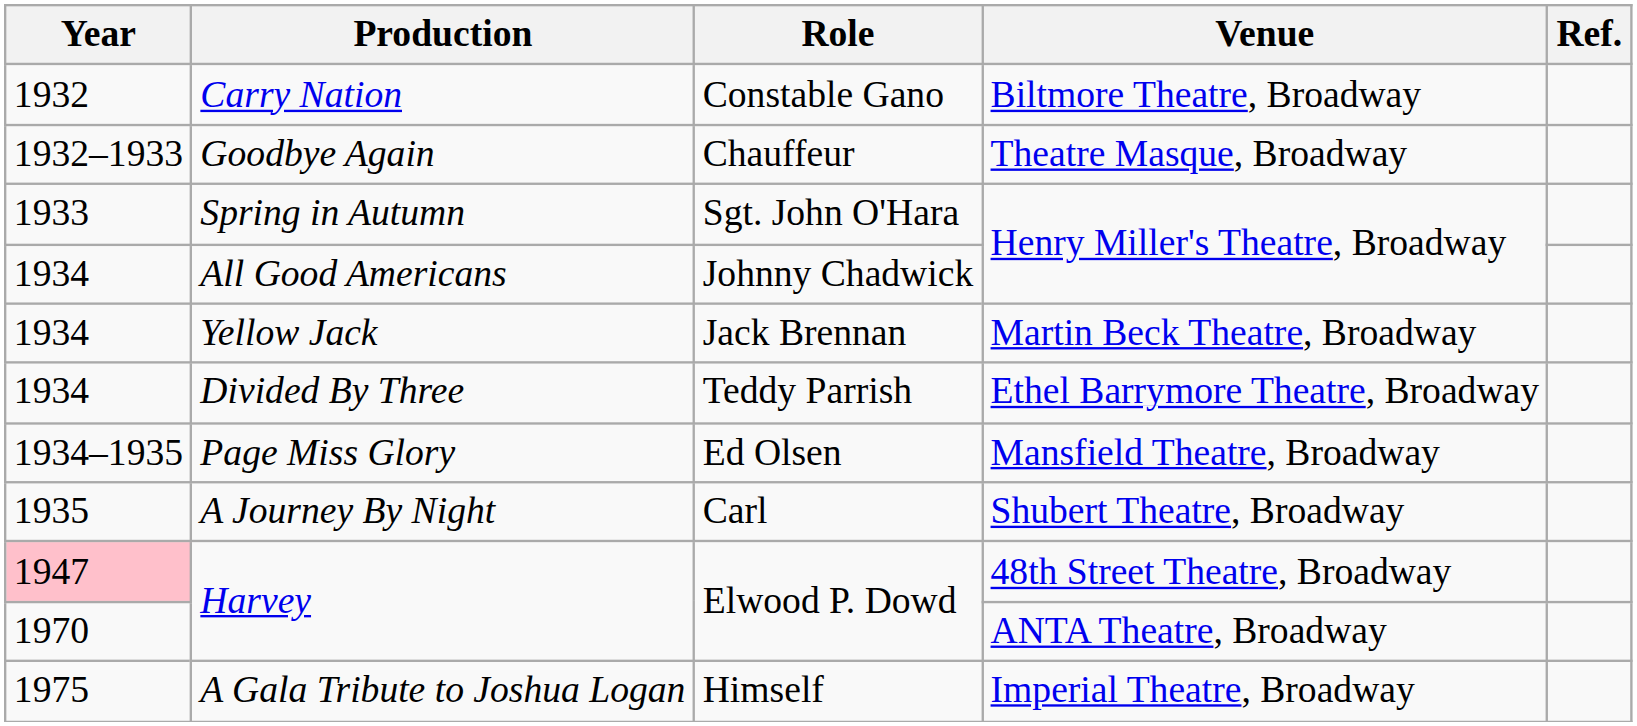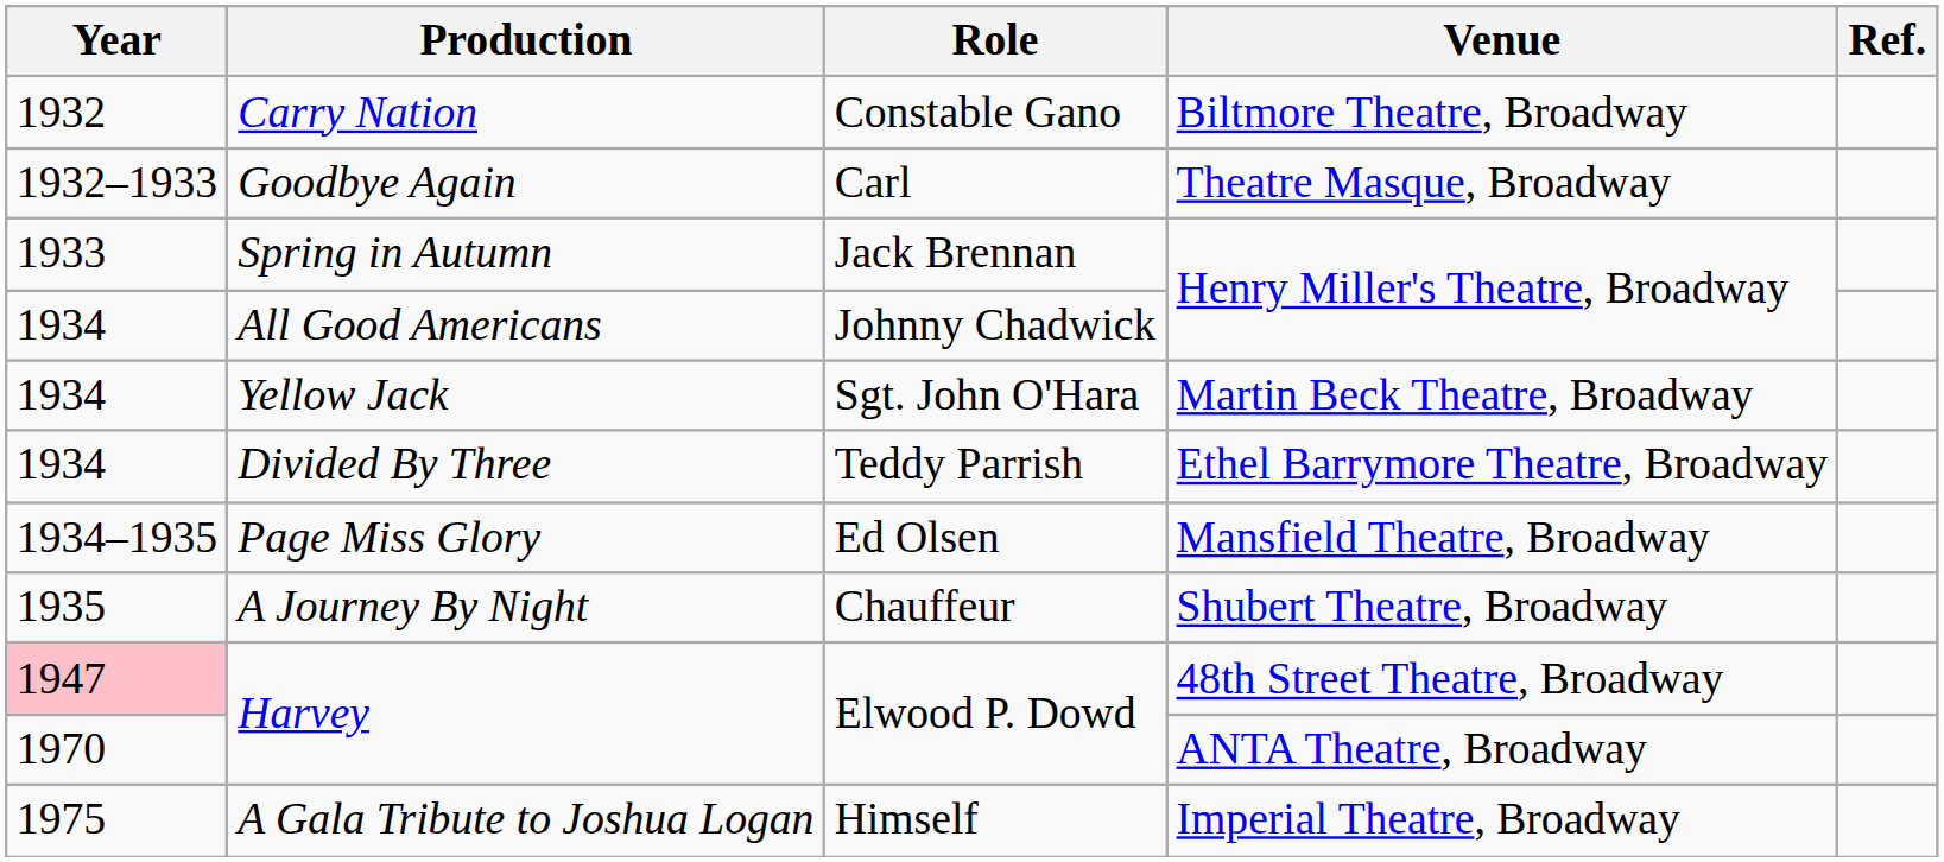Goodbye Again | Role: Chauffeur -> Carl
Spring in Autumn | Role: Sgt. John O'Hara -> Jack Brennan
Yellow Jack | Role: Jack Brennan -> Sgt. John O'Hara
A Journey By Night | Role: Carl -> Chauffeur
